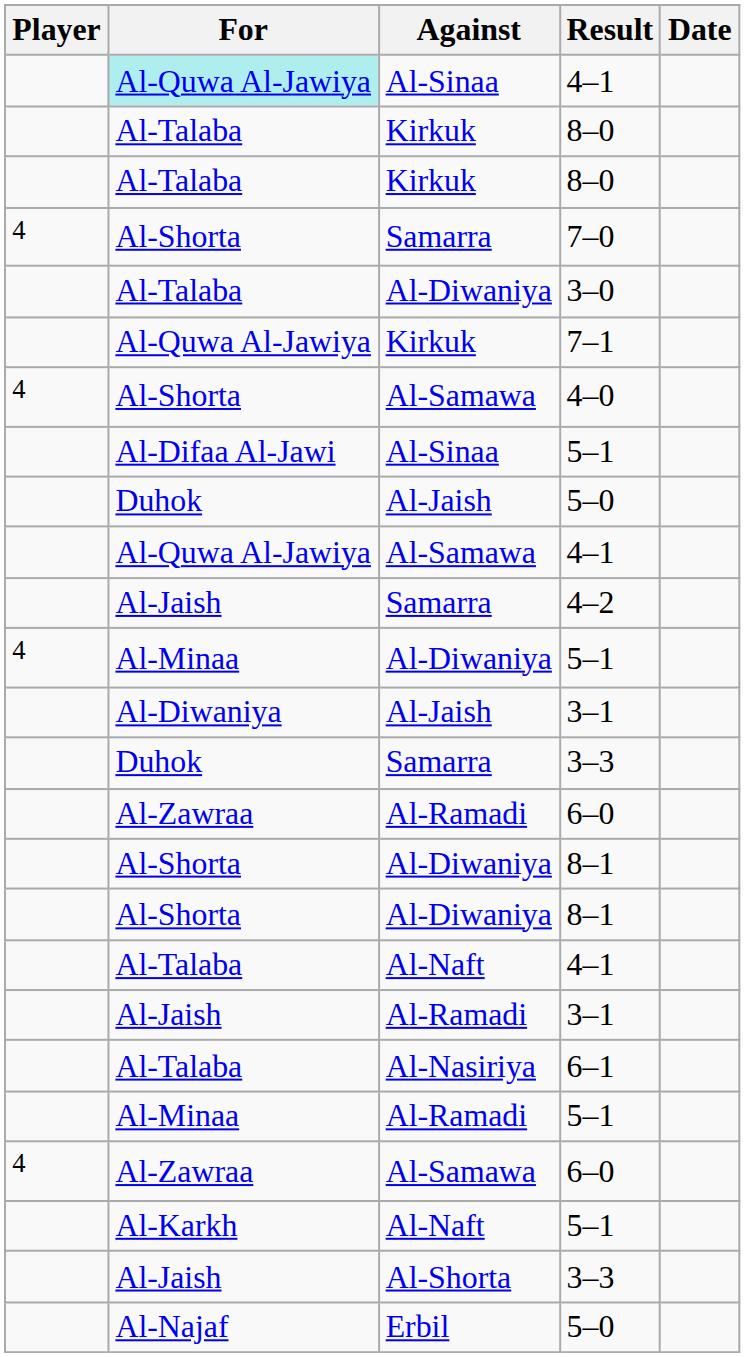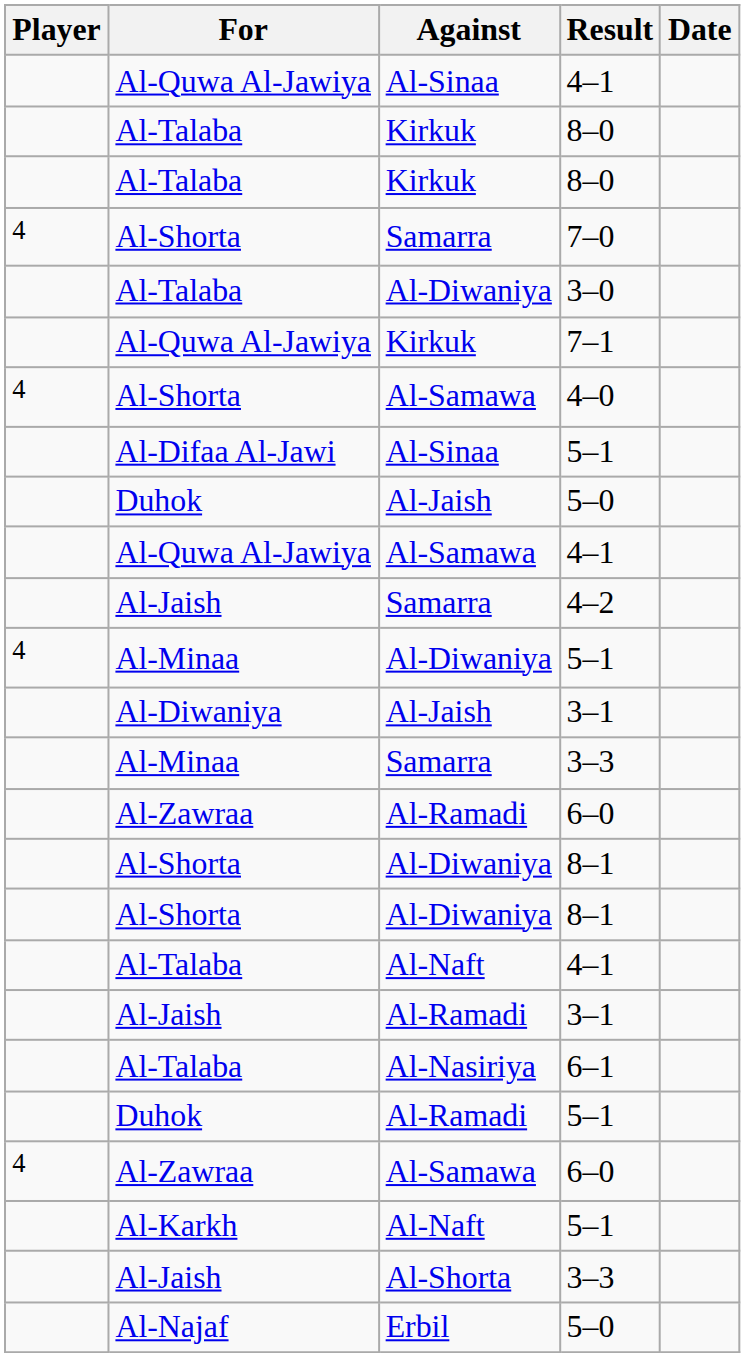Al-Sinaa / 4–1 | For: paleturquoise background -> no background
Samarra / 3–3 | For: Duhok -> Al-Minaa
Al-Ramadi / 5–1 | For: Al-Minaa -> Duhok
